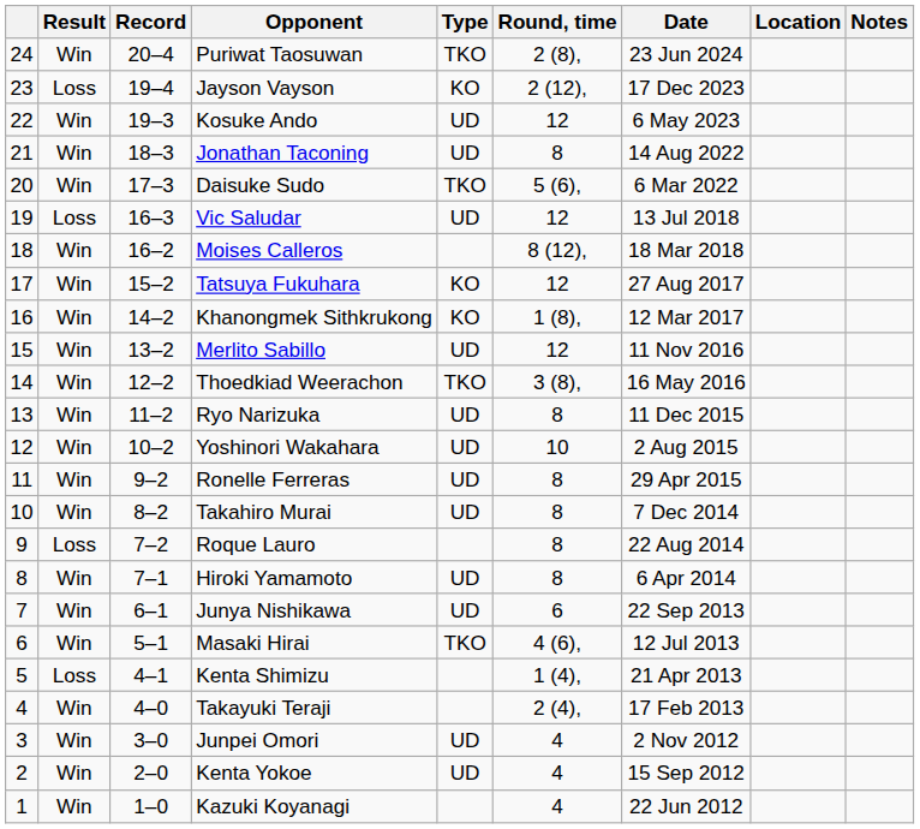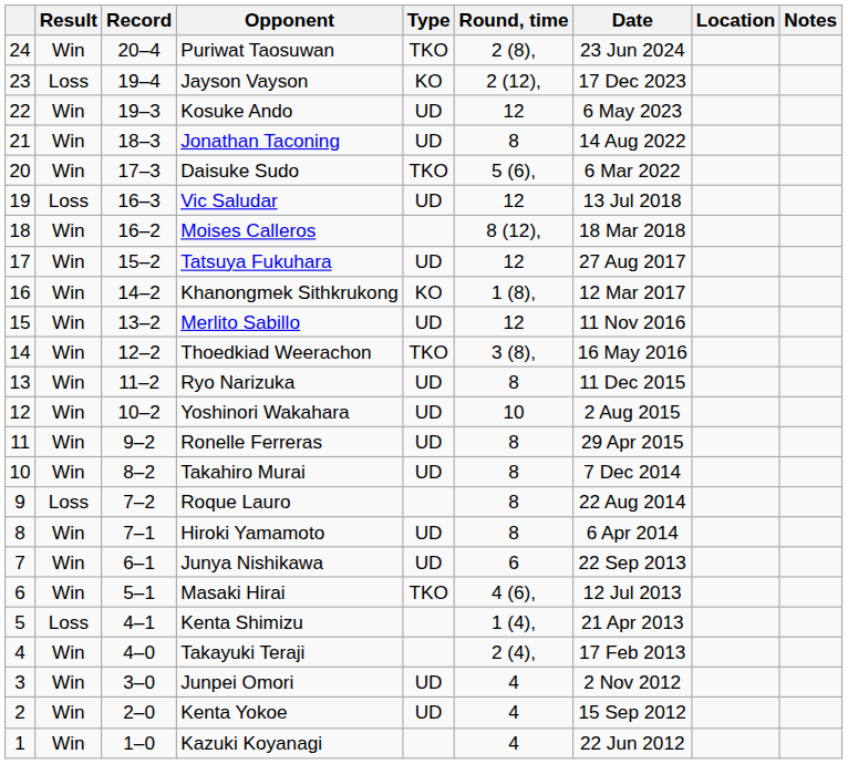Tatsuya Fukuhara | Type: KO -> UD
